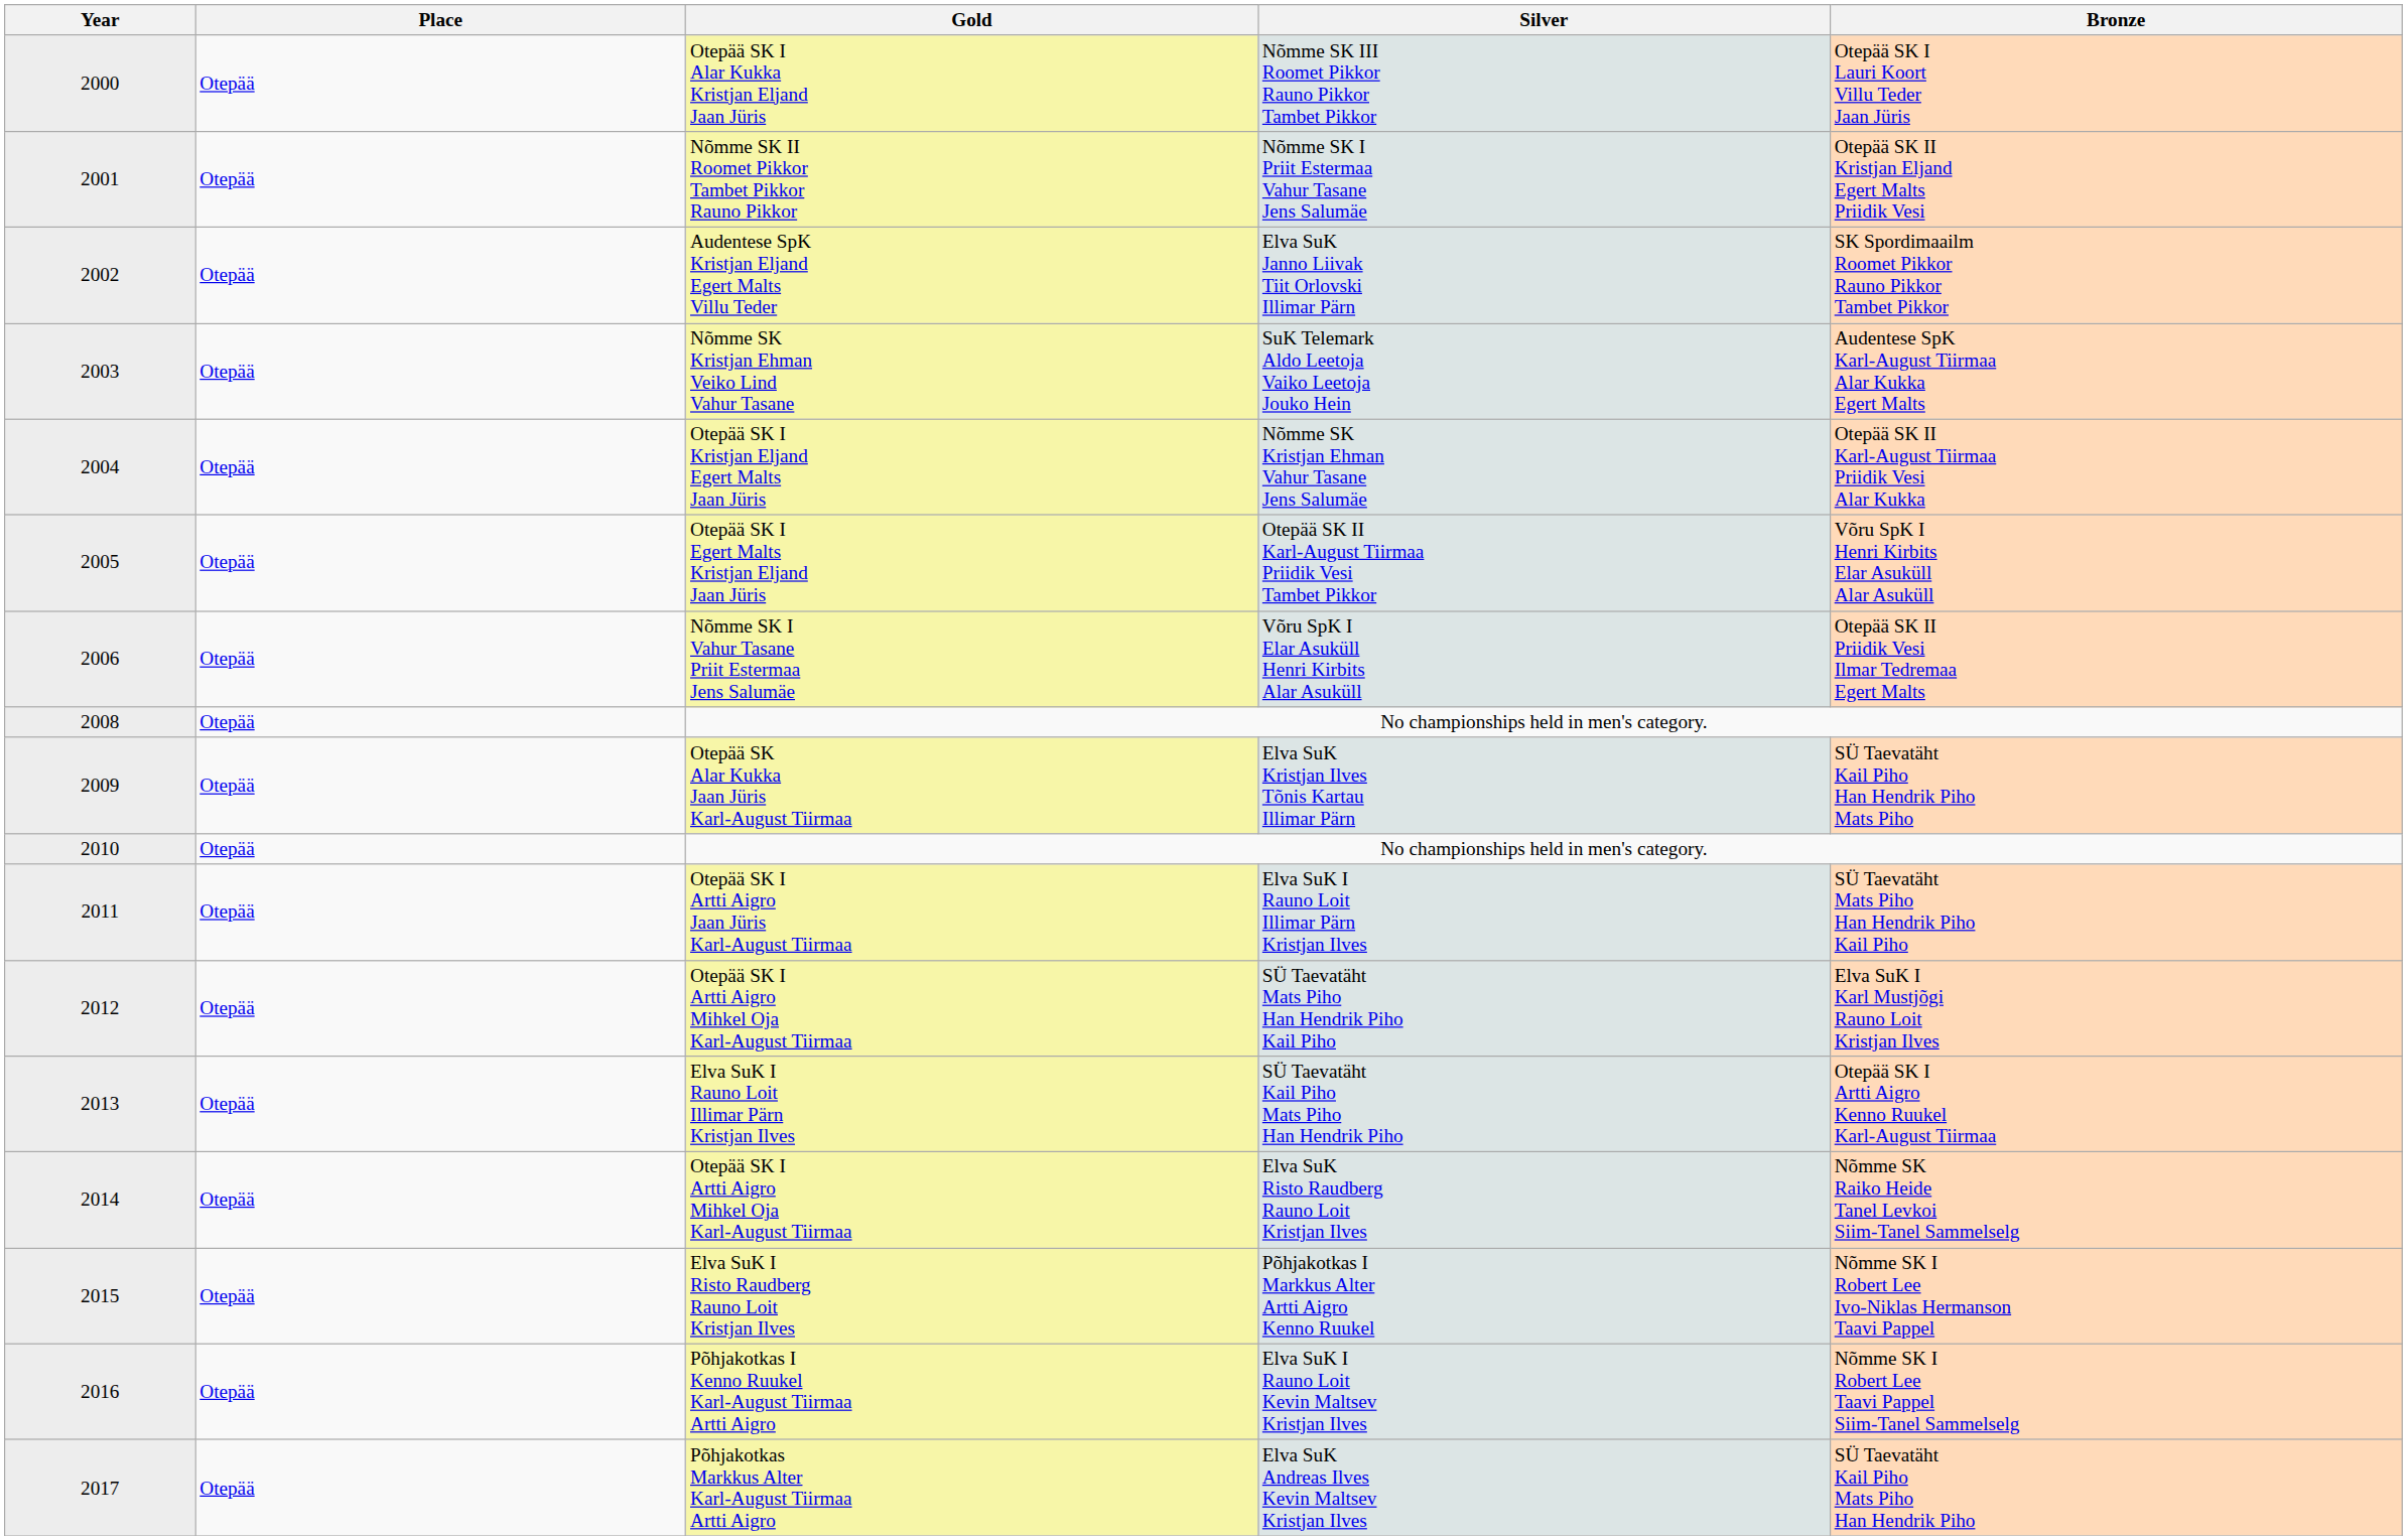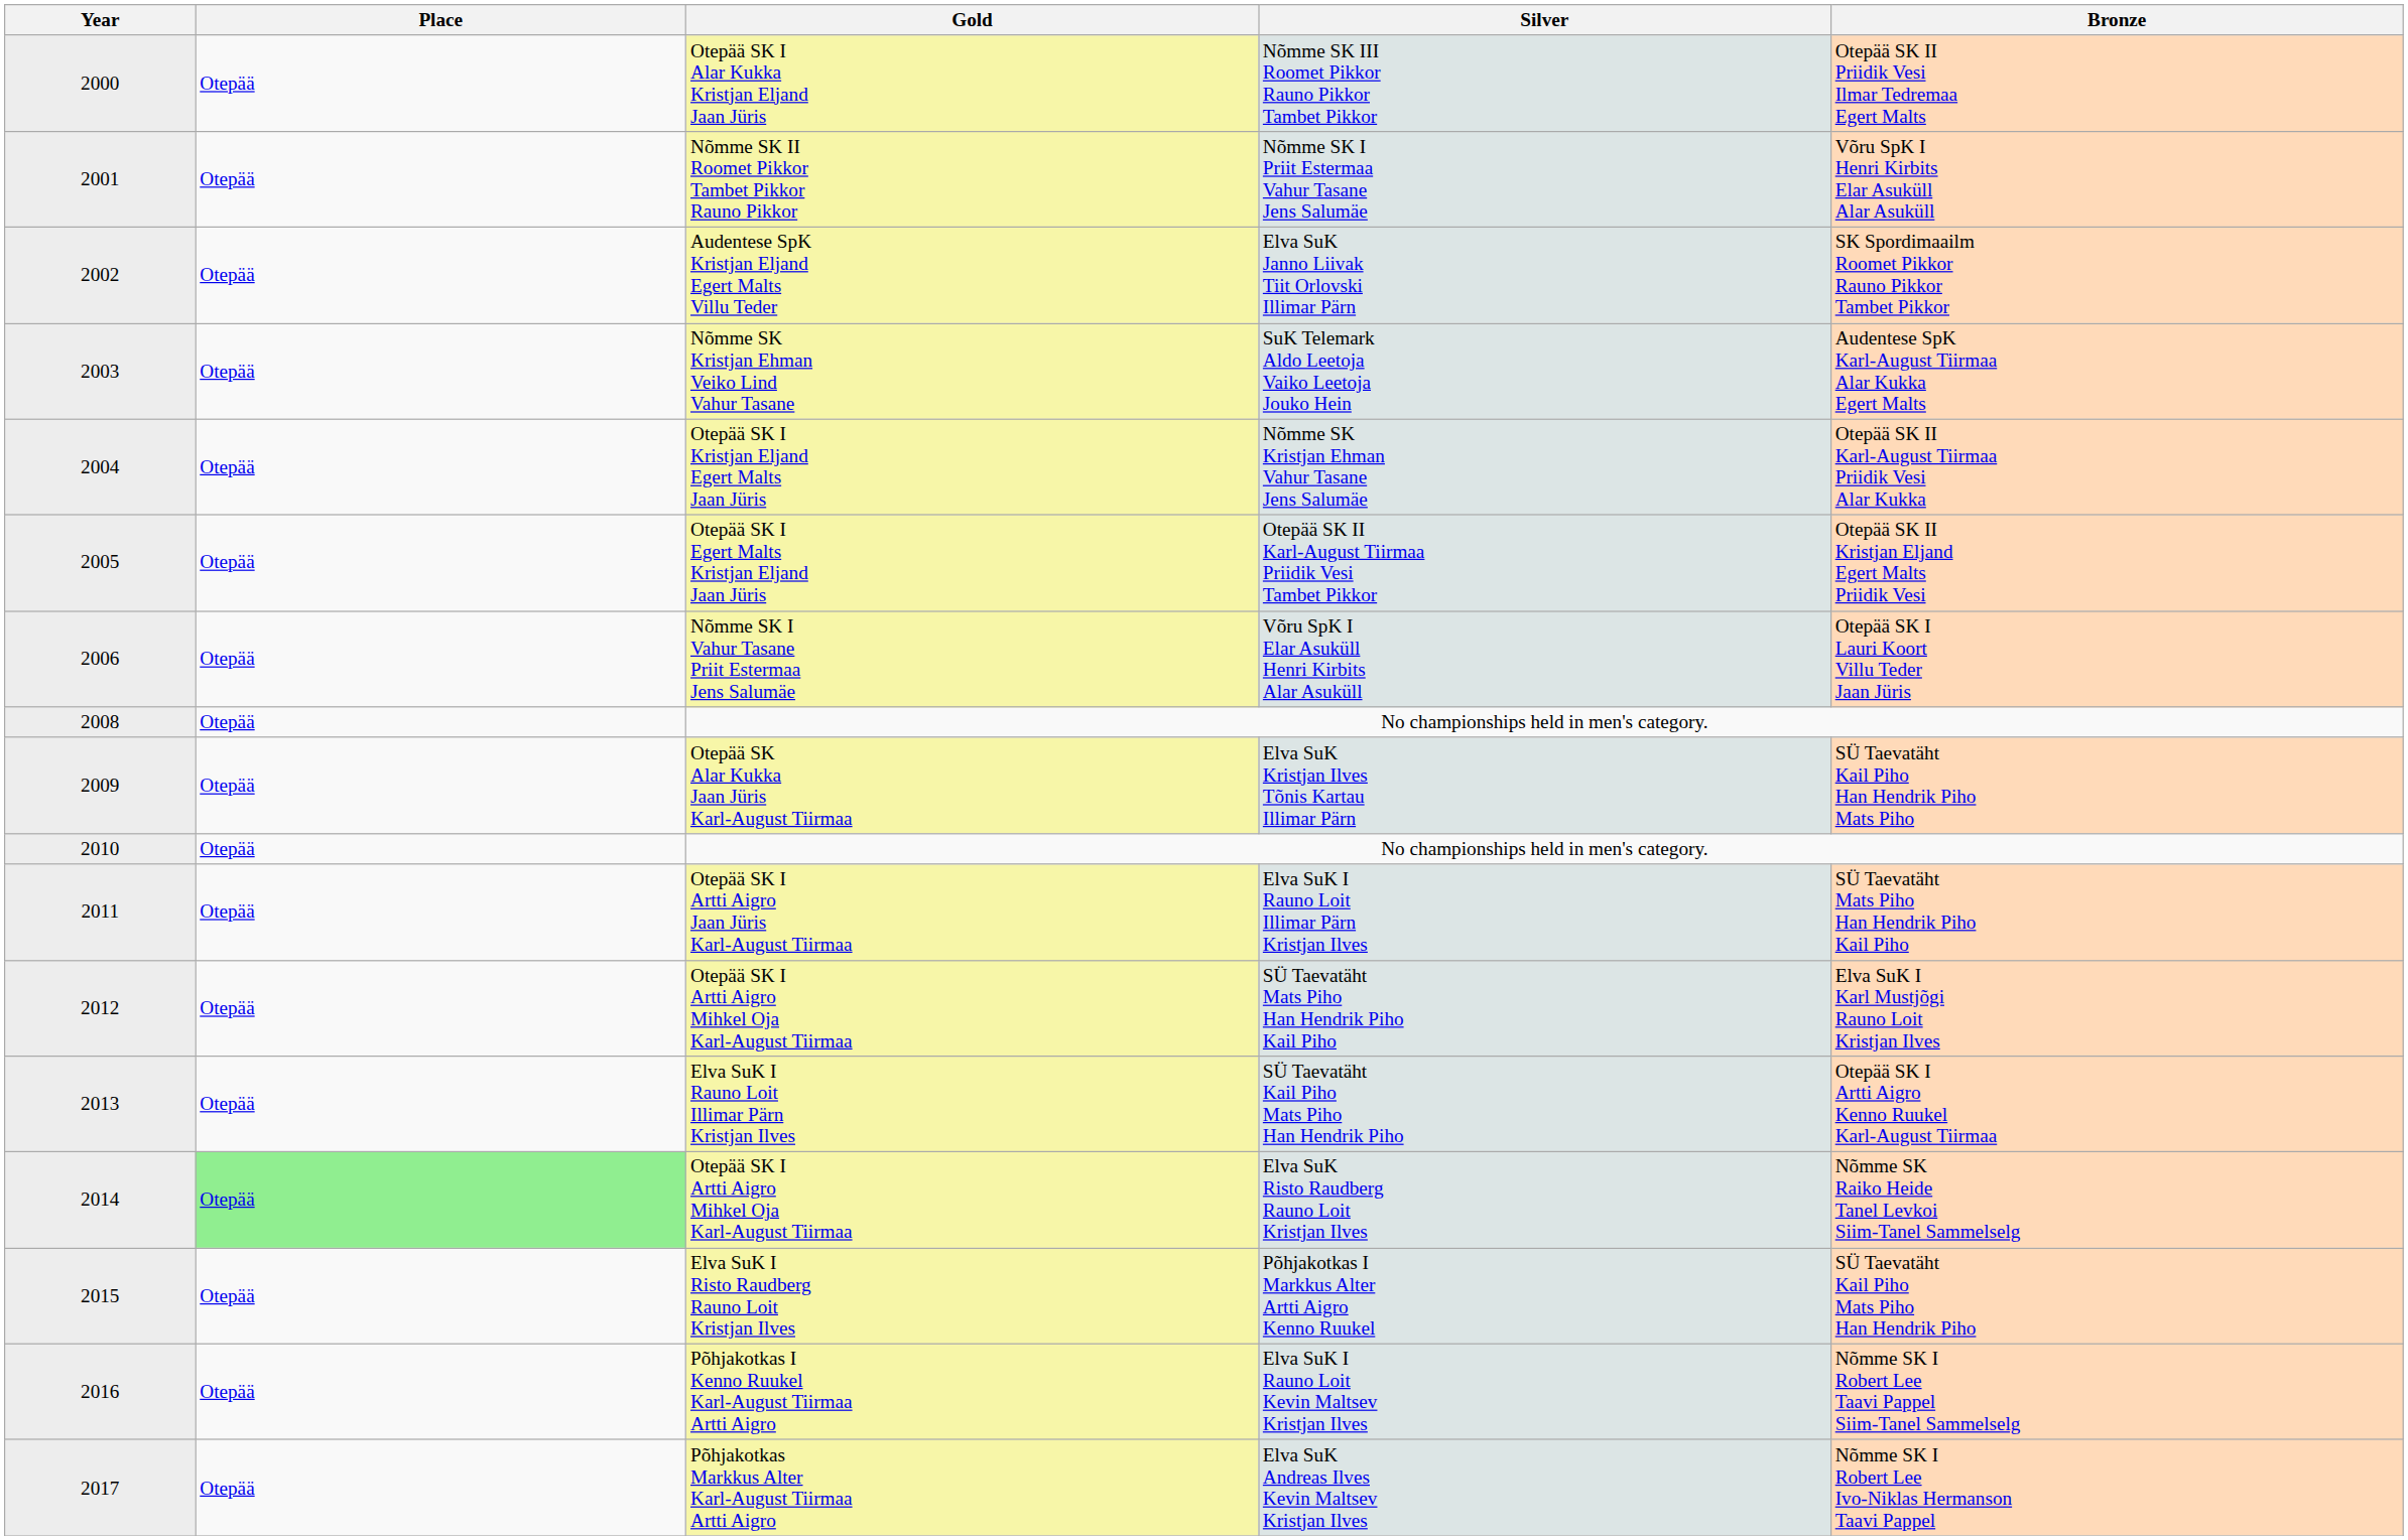Nõmme SK III Roomet Pikkor Rauno Pikkor Tambet Pikkor | Bronze: Otepää SK I Lauri Koort Villu Teder Jaan Jüris -> Otepää SK II Priidik Vesi Ilmar Tedremaa Egert Malts
Nõmme SK I Priit Estermaa Vahur Tasane Jens Salumäe | Bronze: Otepää SK II Kristjan Eljand Egert Malts Priidik Vesi -> Võru SpK I Henri Kirbits Elar Asuküll Alar Asuküll
Otepää SK II Karl-August Tiirmaa Priidik Vesi Tambet Pikkor | Bronze: Võru SpK I Henri Kirbits Elar Asuküll Alar Asuküll -> Otepää SK II Kristjan Eljand Egert Malts Priidik Vesi
Võru SpK I Elar Asuküll Henri Kirbits Alar Asuküll | Bronze: Otepää SK II Priidik Vesi Ilmar Tedremaa Egert Malts -> Otepää SK I Lauri Koort Villu Teder Jaan Jüris
Elva SuK Risto Raudberg Rauno Loit Kristjan Ilves | Place: no background -> lightgreen background
Põhjakotkas I Markkus Alter Artti Aigro Kenno Ruukel | Bronze: Nõmme SK I Robert Lee Ivo-Niklas Hermanson Taavi Pappel -> SÜ Taevatäht Kail Piho Mats Piho Han Hendrik Piho
Elva SuK Andreas Ilves Kevin Maltsev Kristjan Ilves | Bronze: SÜ Taevatäht Kail Piho Mats Piho Han Hendrik Piho -> Nõmme SK I Robert Lee Ivo-Niklas Hermanson Taavi Pappel
